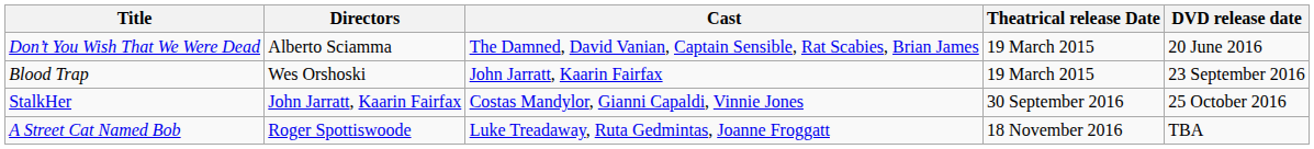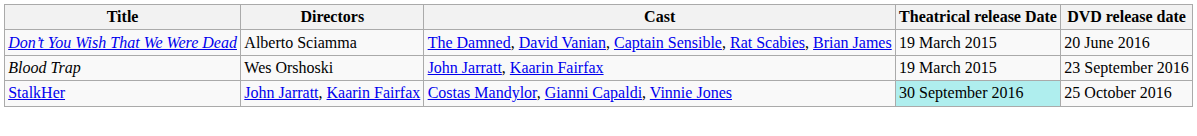StalkHer | Theatrical release Date: no background -> paleturquoise background
- row: A Street Cat Named Bob | Roger Spottiswoode | Luke Treadaway, Ruta Gedmintas, Joanne Froggatt | 18 November 2016 | TBA
